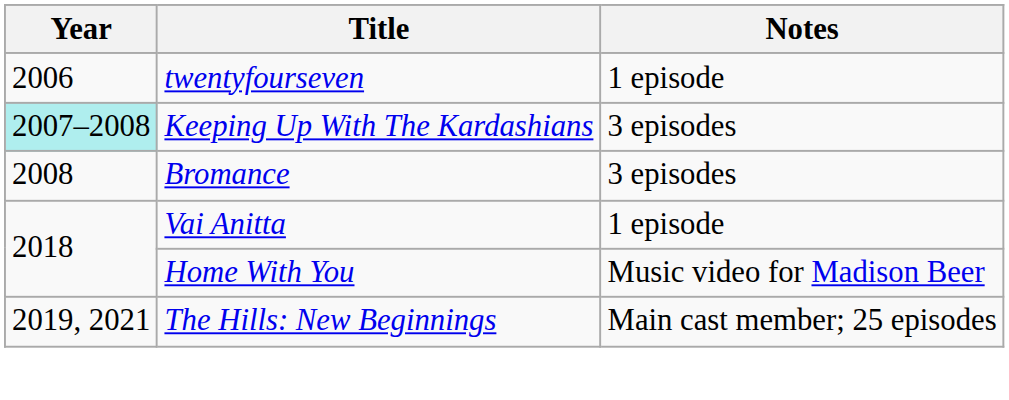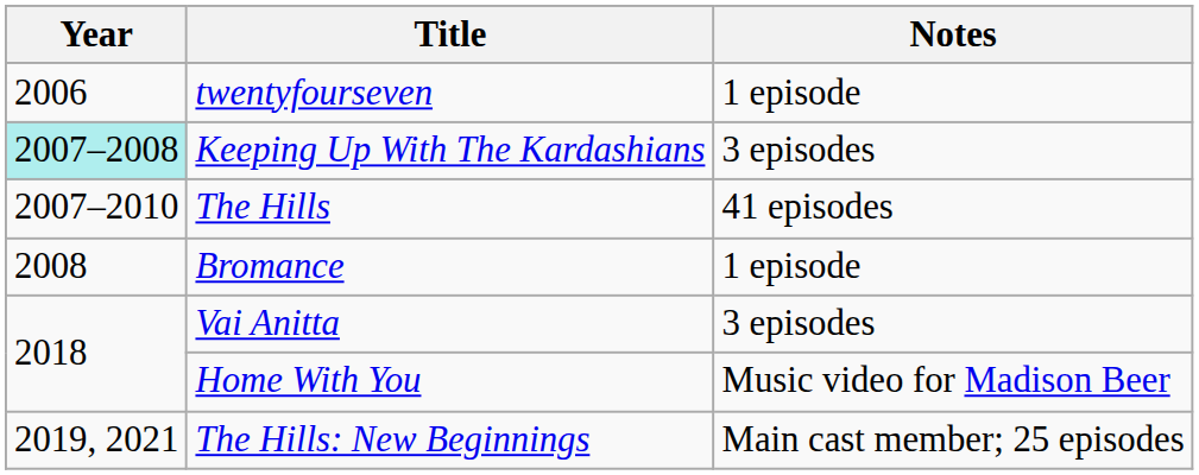+ row: 2007–2010 | The Hills | 41 episodes
Bromance | Notes: 3 episodes -> 1 episode
Vai Anitta | Notes: 1 episode -> 3 episodes
